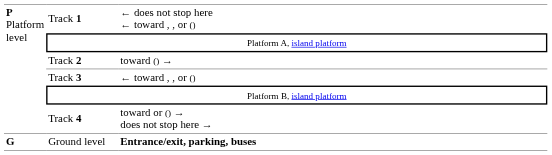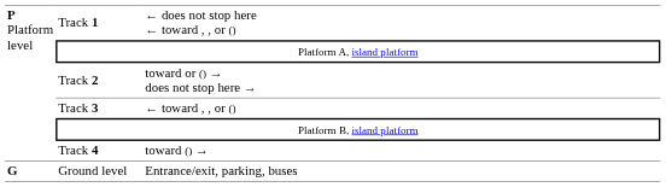Track 2 | column 3: toward () → -> toward or () → does not stop here →
Track 4 | column 3: toward or () → does not stop here → -> toward () →
Ground level | column 3: bold -> normal
